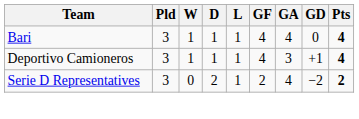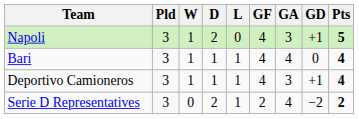+ row: Napoli | 3 | 1 | 2 | 0 | 4 | 3 | +1 | 5
